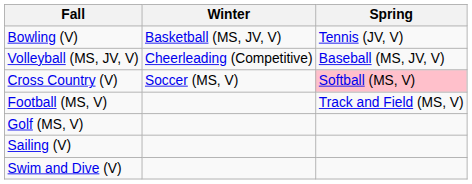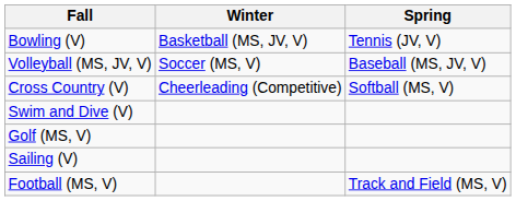Volleyball (MS, JV, V) | Winter: Cheerleading (Competitive) -> Soccer (MS, V)
Cross Country (V) | Winter: Soccer (MS, V) -> Cheerleading (Competitive)
Cross Country (V) | Spring: pink background -> no background
rows swapped: Football (MS, V) <-> Swim and Dive (V)
